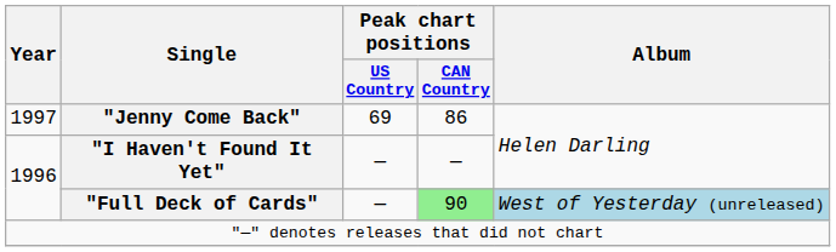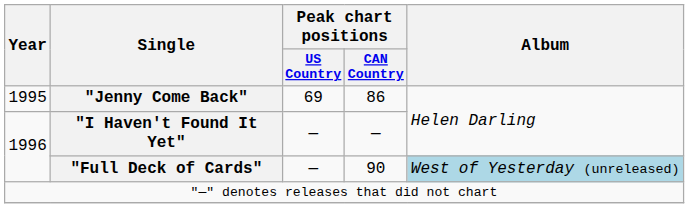"Jenny Come Back" | Year: 1997 -> 1995
"Full Deck of Cards" | Peak chart positions / CAN Country: lightgreen background -> no background
